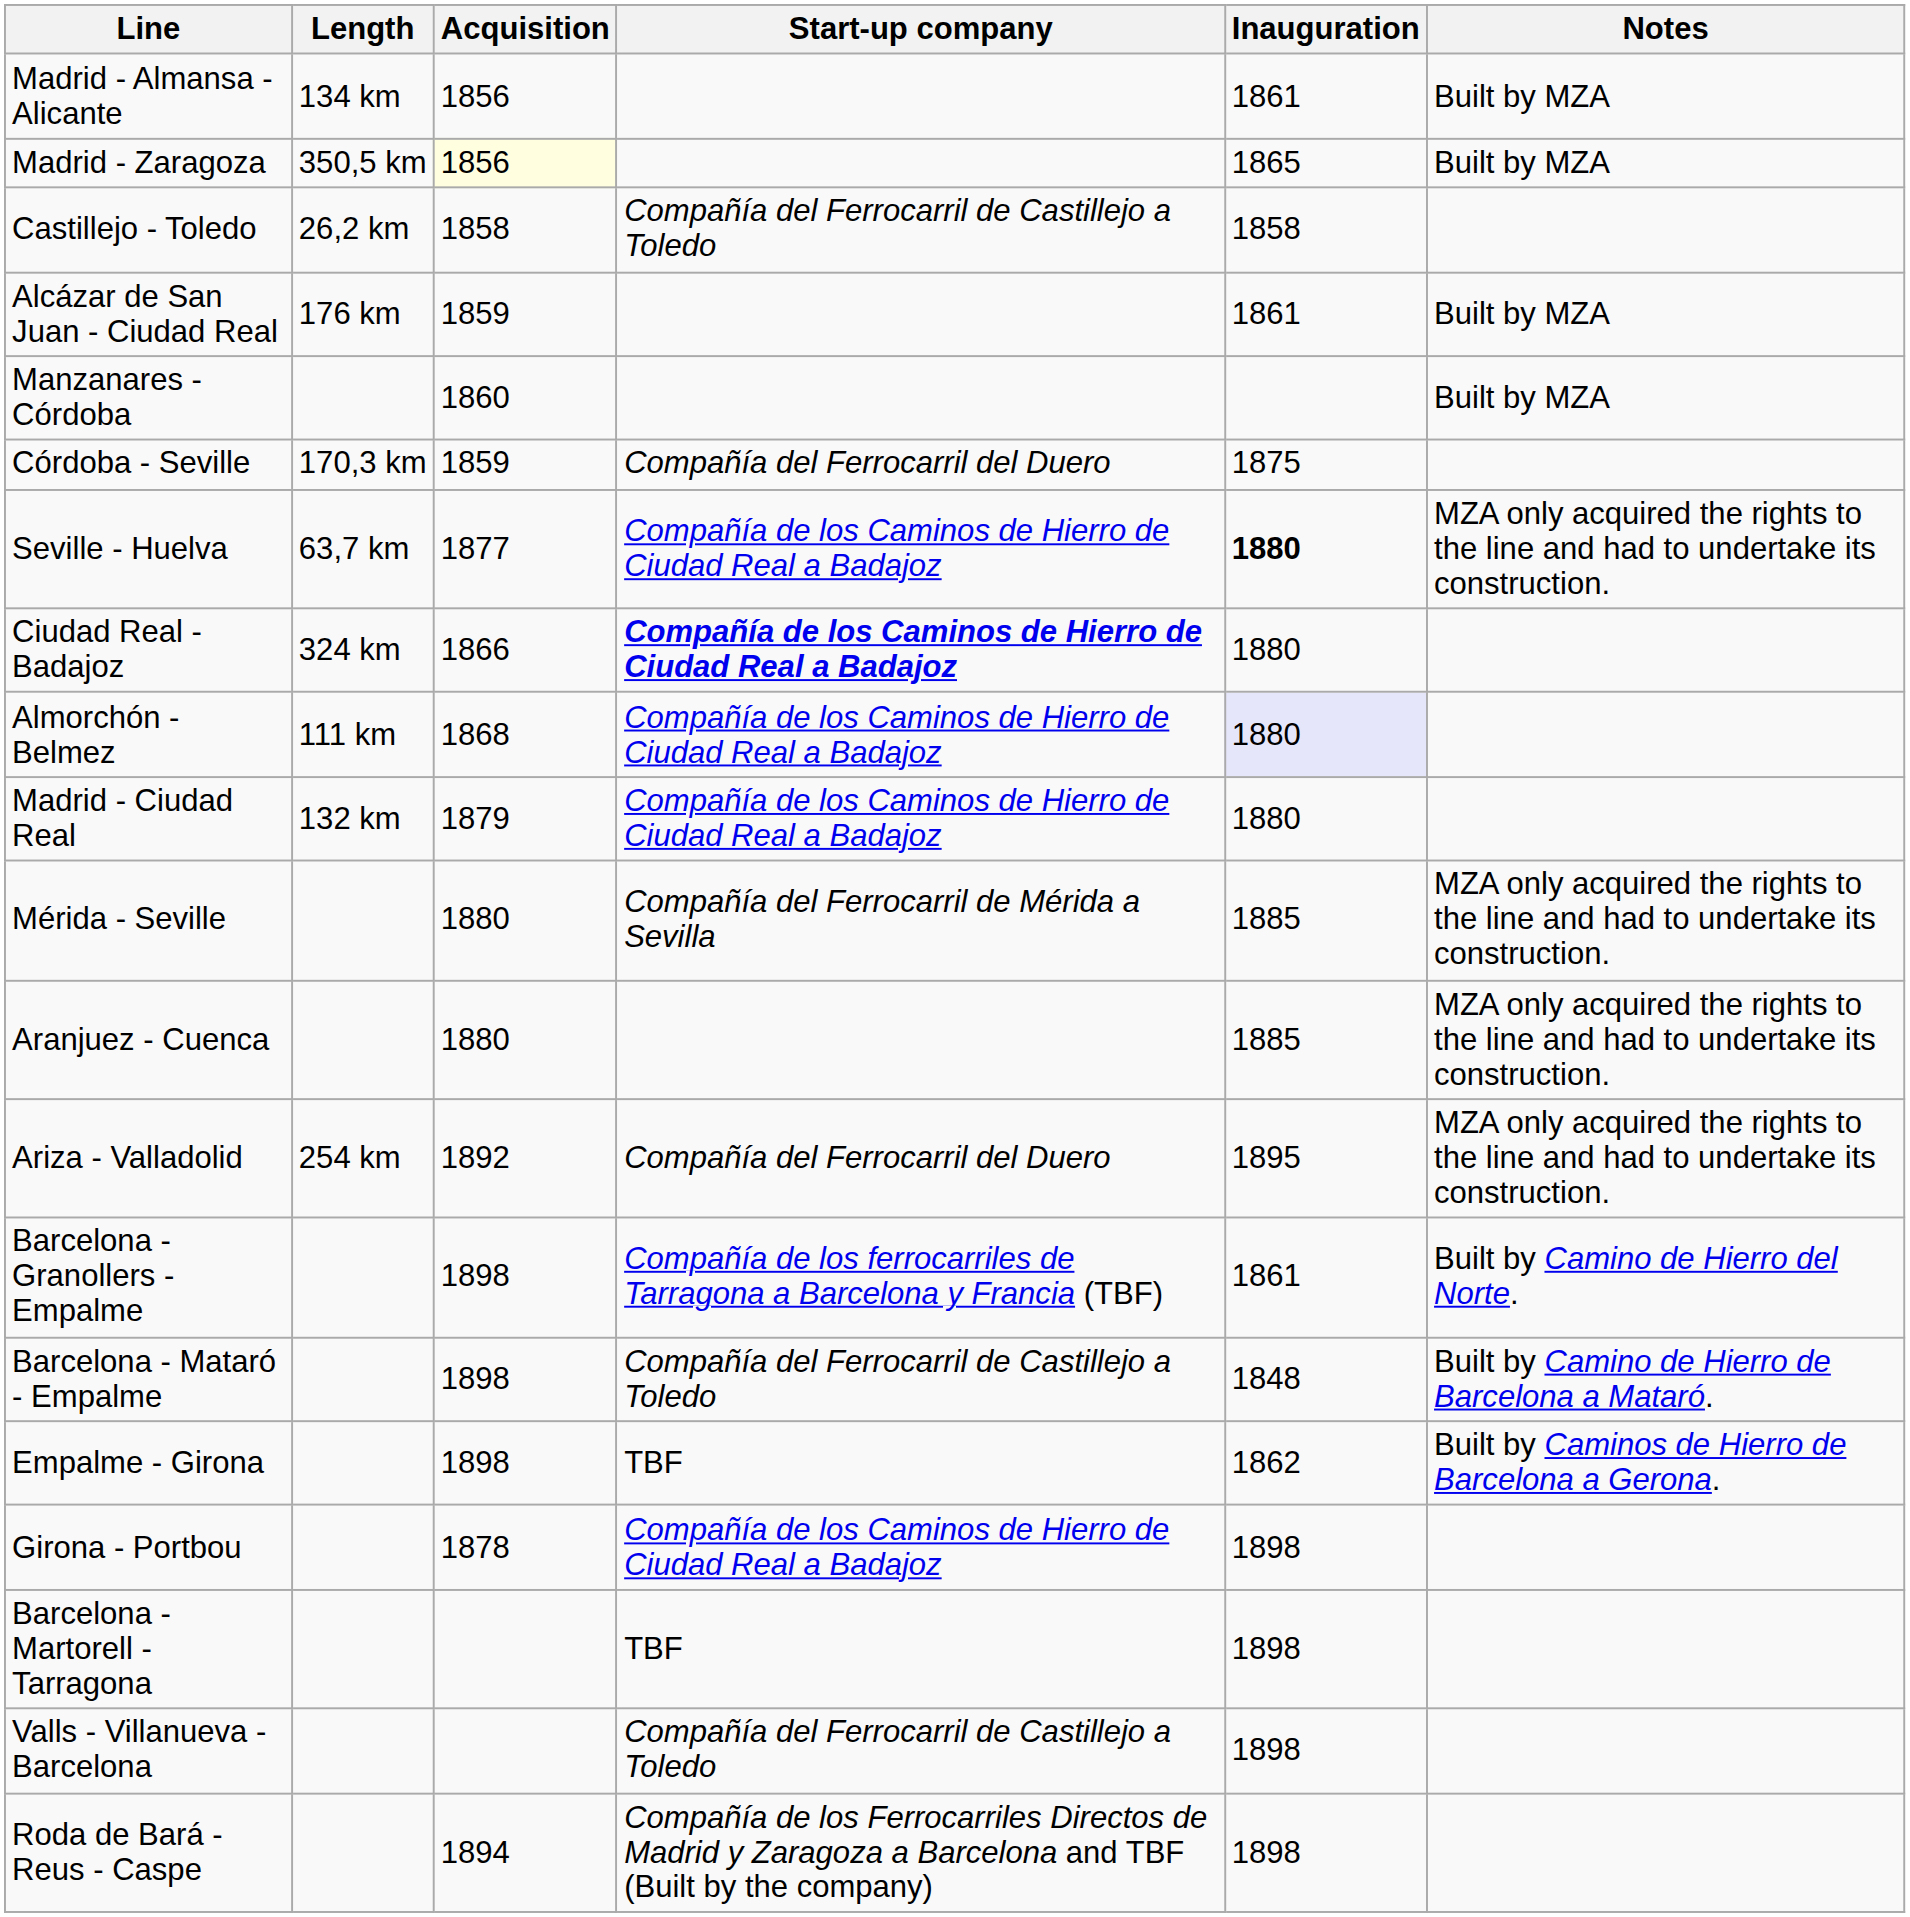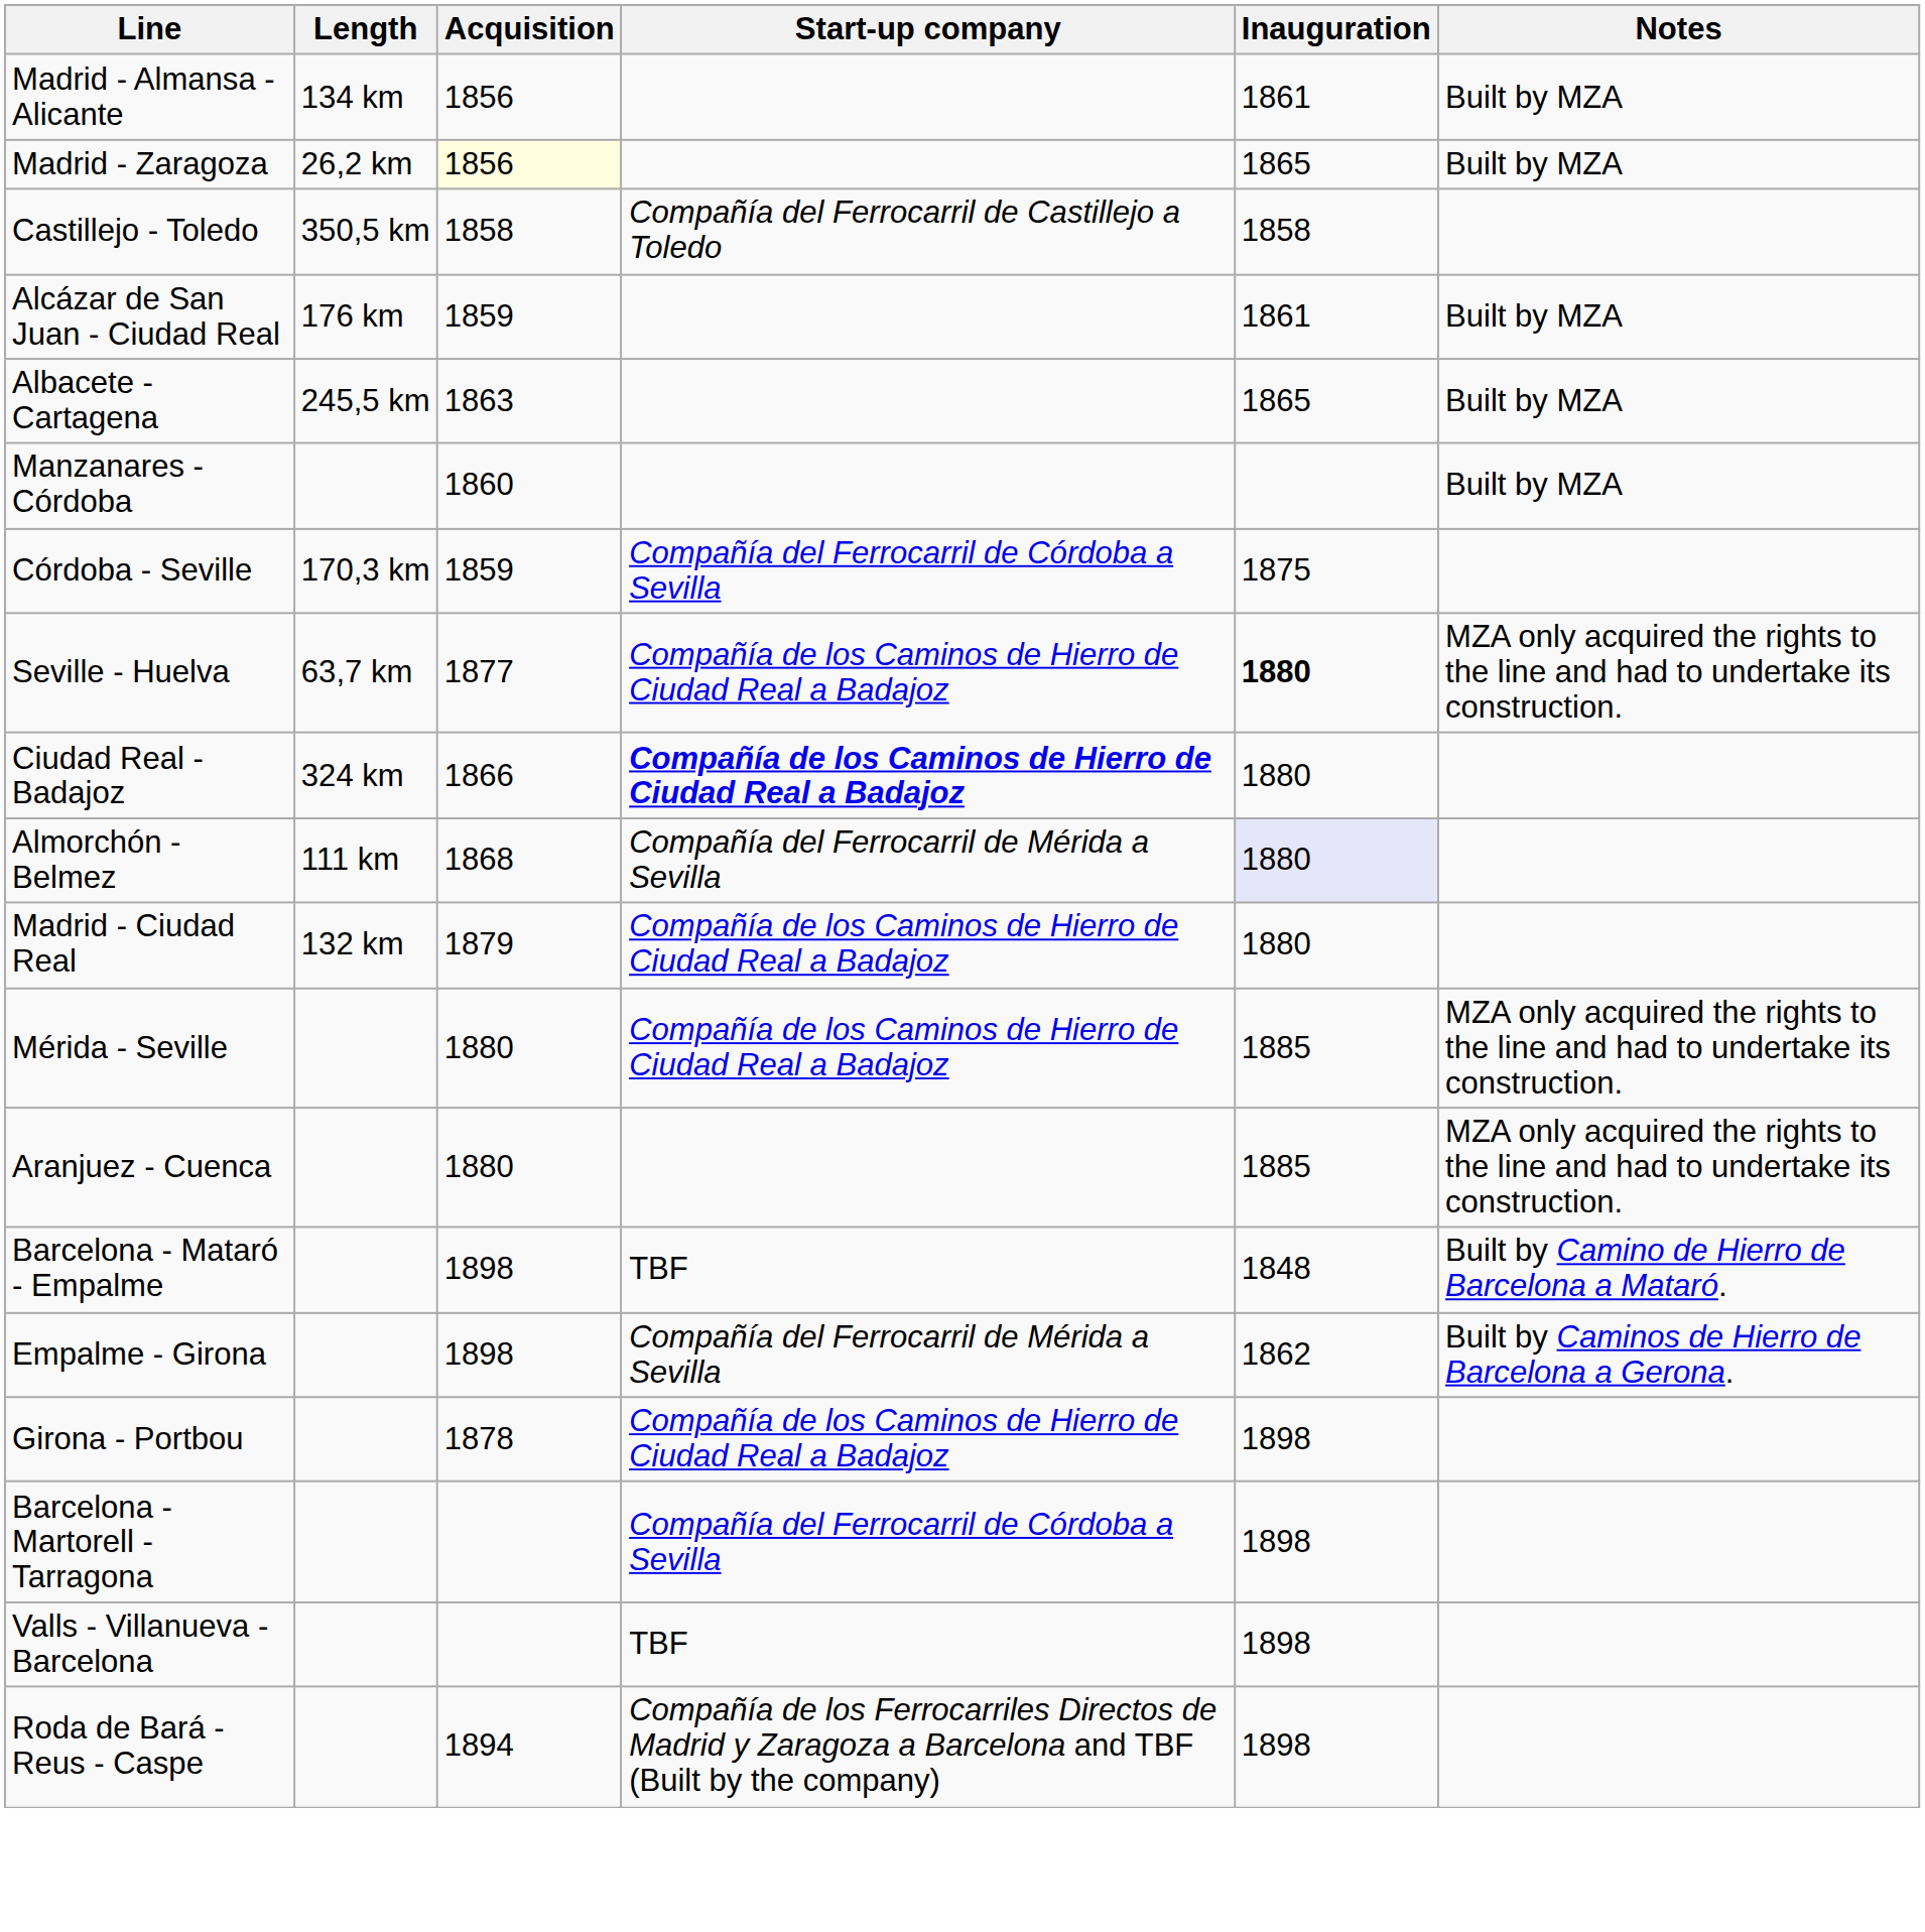Madrid - Zaragoza | Length: 350,5 km -> 26,2 km
Castillejo - Toledo | Length: 26,2 km -> 350,5 km
+ row: Albacete - Cartagena | 245,5 km | 1863 | 1865 | Built by MZA
Córdoba - Seville | Start-up company: Compañía del Ferrocarril del Duero -> Compañía del Ferrocarril de Córdoba a Sevilla
Almorchón - Belmez | Start-up company: Compañía de los Caminos de Hierro de Ciudad Real a Badajoz -> Compañía del Ferrocarril de Mérida a Sevilla
Mérida - Seville | Start-up company: Compañía del Ferrocarril de Mérida a Sevilla -> Compañía de los Caminos de Hierro de Ciudad Real a Badajoz
- row: Ariza - Valladolid | 254 km | 1892 | Compañía del Ferrocarril del Duero | 1895 | MZA only acquired the rights to the line and had to undertake its construction.
- row: Barcelona - Granollers - Empalme | 1898 | Compañía de los ferrocarriles de Tarragona a Barcelona y Francia (TBF) | 1861 | Built by Camino de Hierro del Norte.
Barcelona - Mataró - Empalme | Start-up company: Compañía del Ferrocarril de Castillejo a Toledo -> TBF
Empalme - Girona | Start-up company: TBF -> Compañía del Ferrocarril de Mérida a Sevilla
Barcelona - Martorell - Tarragona | Start-up company: TBF -> Compañía del Ferrocarril de Córdoba a Sevilla
Valls - Villanueva - Barcelona | Start-up company: Compañía del Ferrocarril de Castillejo a Toledo -> TBF
